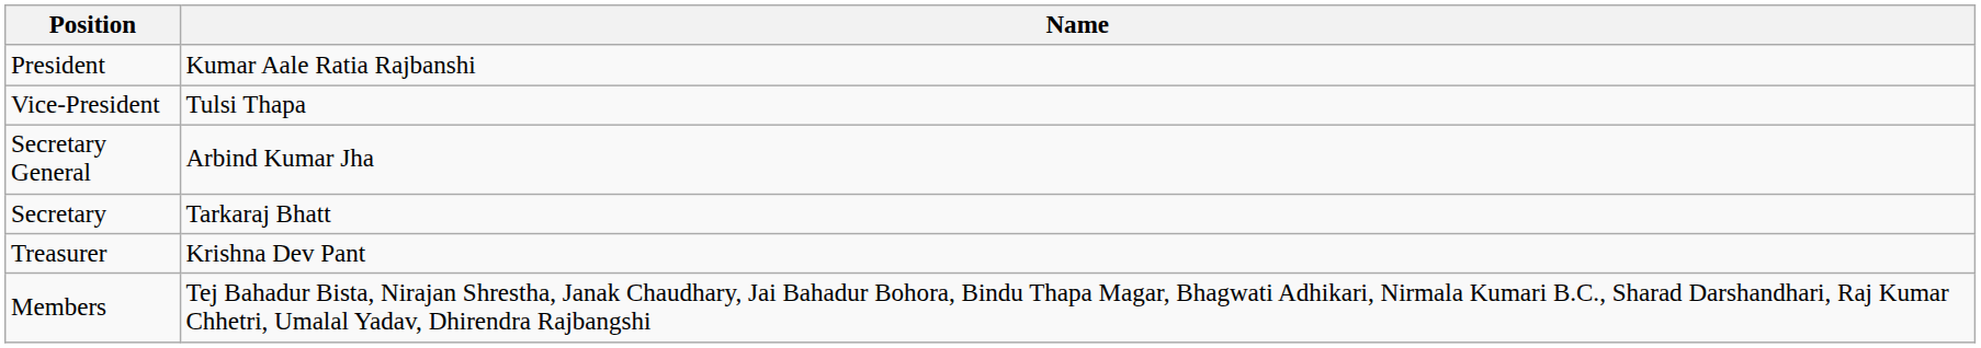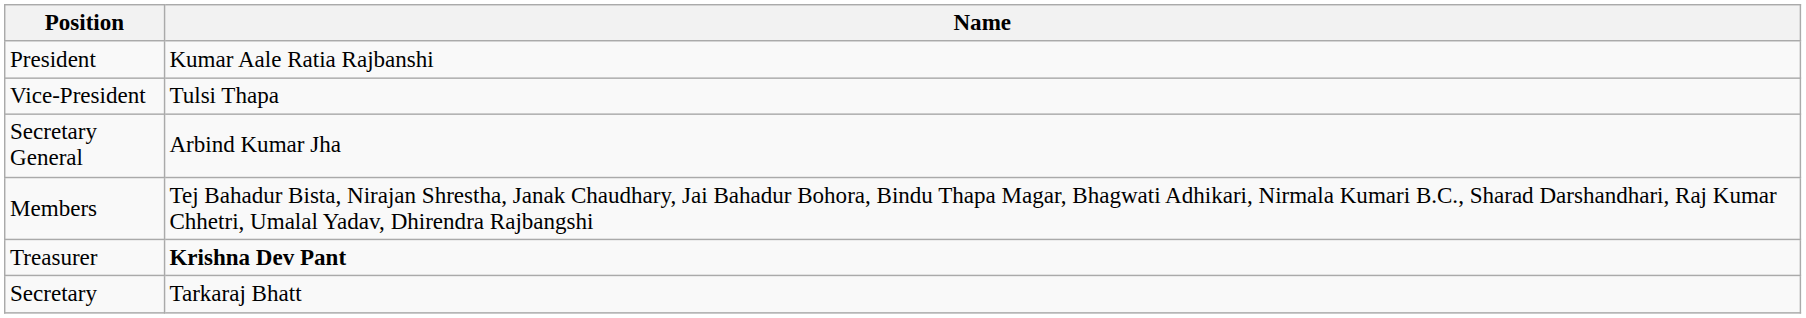rows swapped: Secretary <-> Members
Treasurer | Name: normal -> bold
